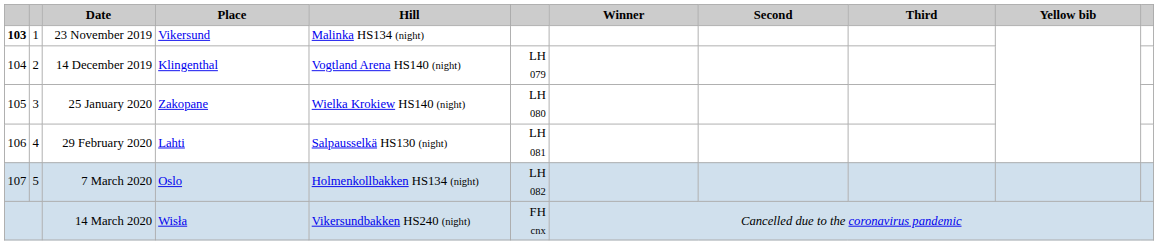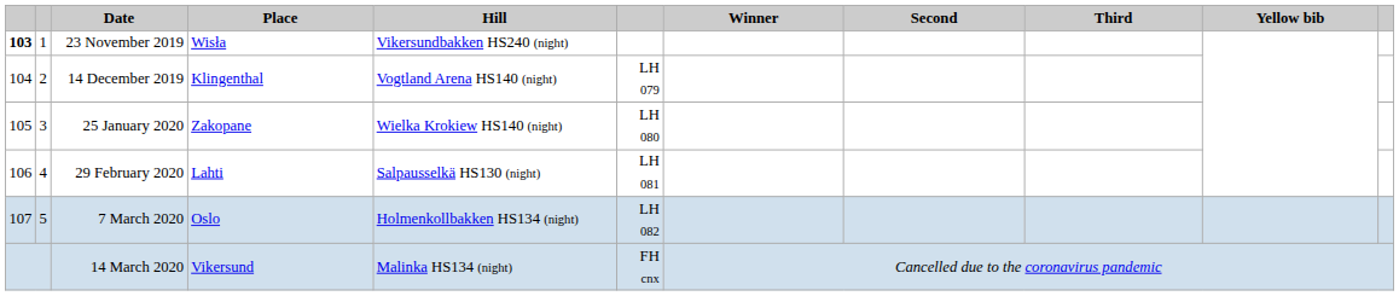23 November 2019 | Place: Vikersund -> Wisła
23 November 2019 | Hill: Malinka HS134 (night) -> Vikersundbakken HS240 (night)
14 March 2020 | Place: Wisła -> Vikersund
14 March 2020 | Hill: Vikersundbakken HS240 (night) -> Malinka HS134 (night)
